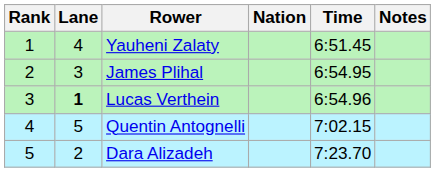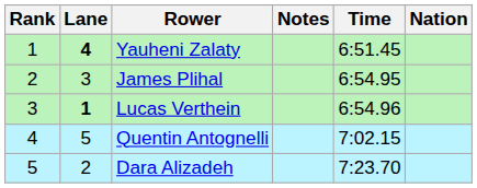columns swapped: Nation <-> Notes
Yauheni Zalaty | Lane: normal -> bold
